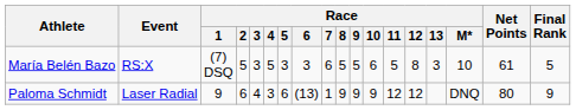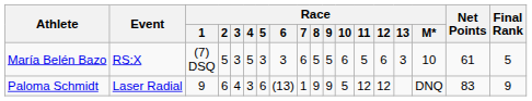María Belén Bazo | Race / 12: 8 -> 6
Paloma Schmidt | Race / 10: 9 -> 5
Paloma Schmidt | Net Points: 80 -> 83
